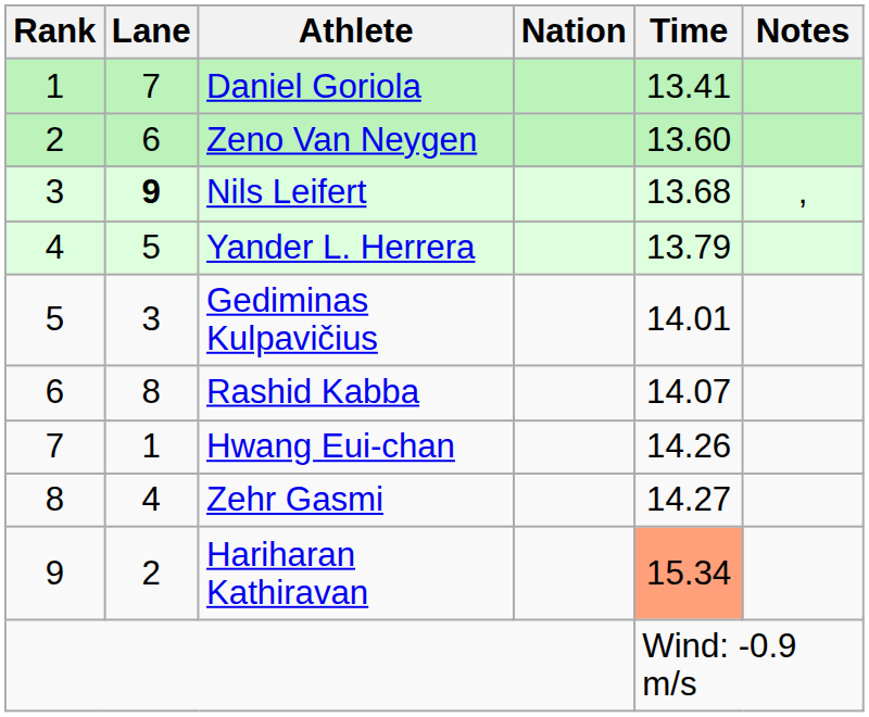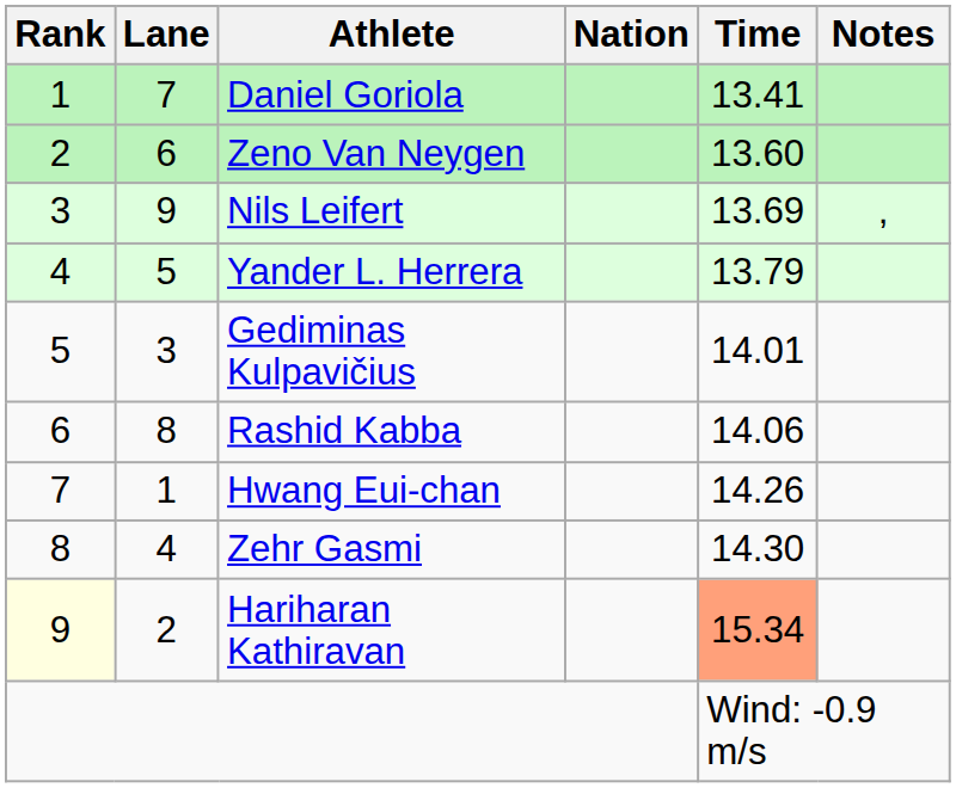Nils Leifert | Lane: bold -> normal
Nils Leifert | Time: 13.68 -> 13.69
Rashid Kabba | Time: 14.07 -> 14.06
Zehr Gasmi | Time: 14.27 -> 14.30
Hariharan Kathiravan | Rank: no background -> lightyellow background
